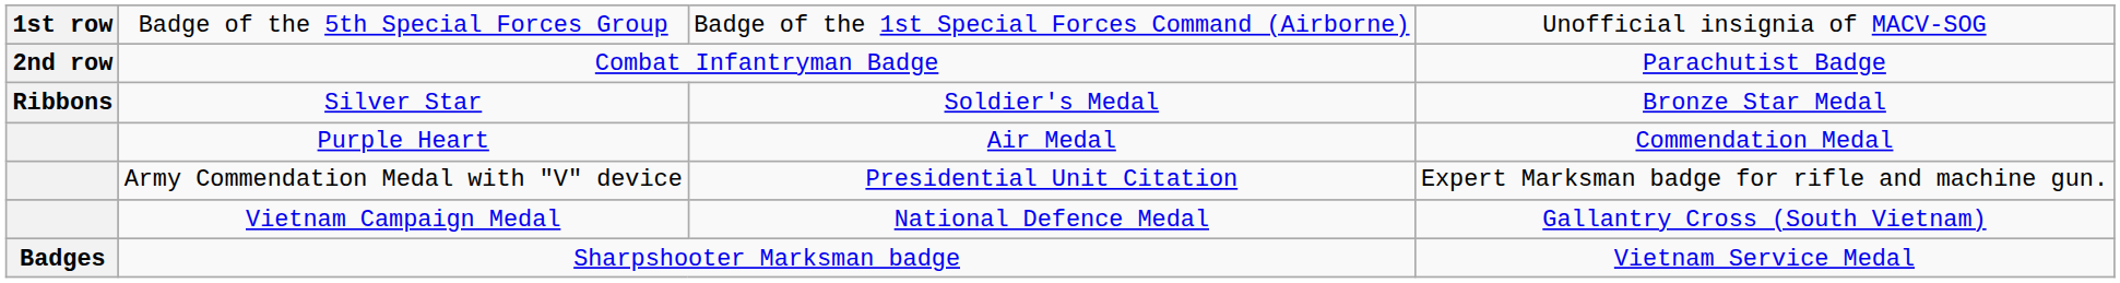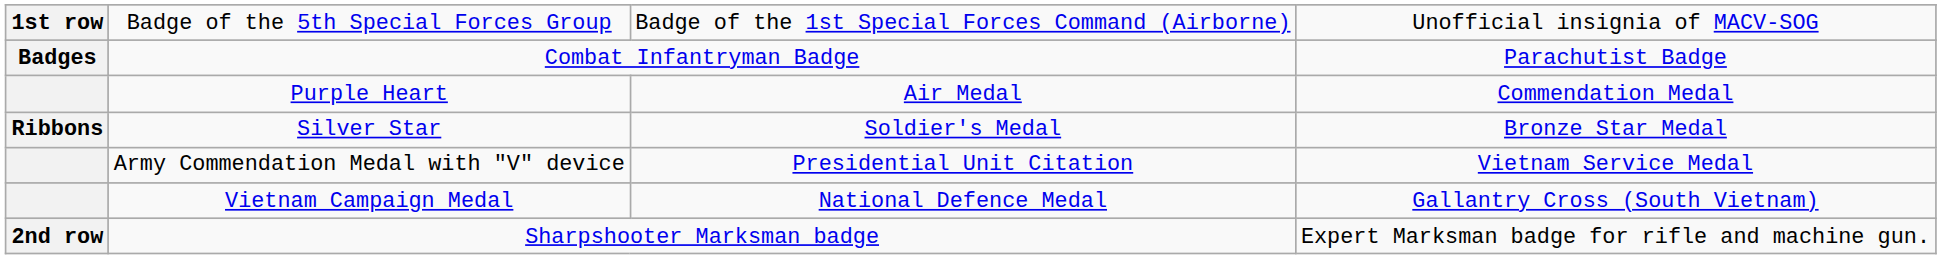Combat Infantryman Badge | column 1: 2nd row -> Badges
rows swapped: Silver Star <-> Purple Heart
Army Commendation Medal with "V" device | column 4: Expert Marksman badge for rifle and machine gun. -> Vietnam Service Medal
Sharpshooter Marksman badge | column 1: Badges -> 2nd row
Sharpshooter Marksman badge | column 4: Vietnam Service Medal -> Expert Marksman badge for rifle and machine gun.
